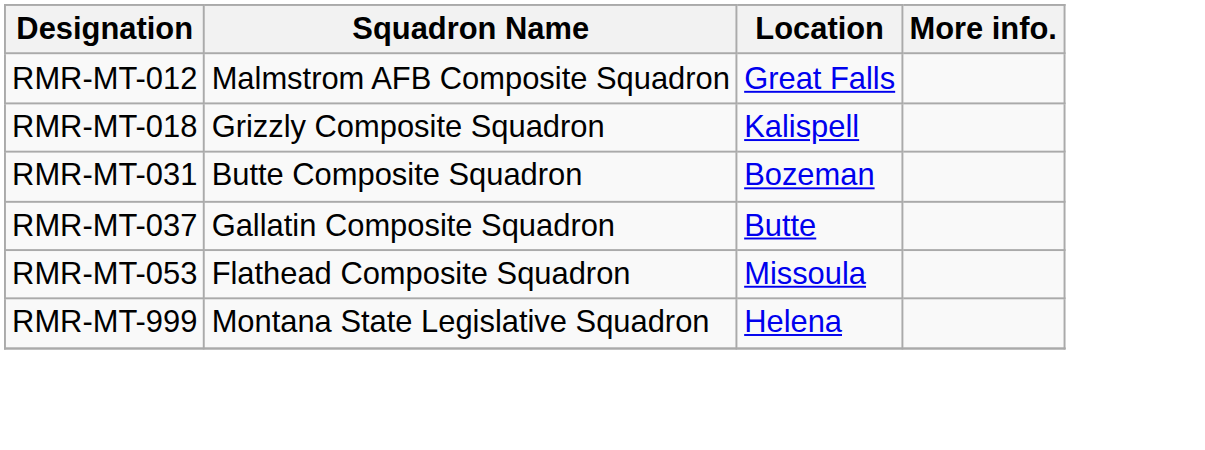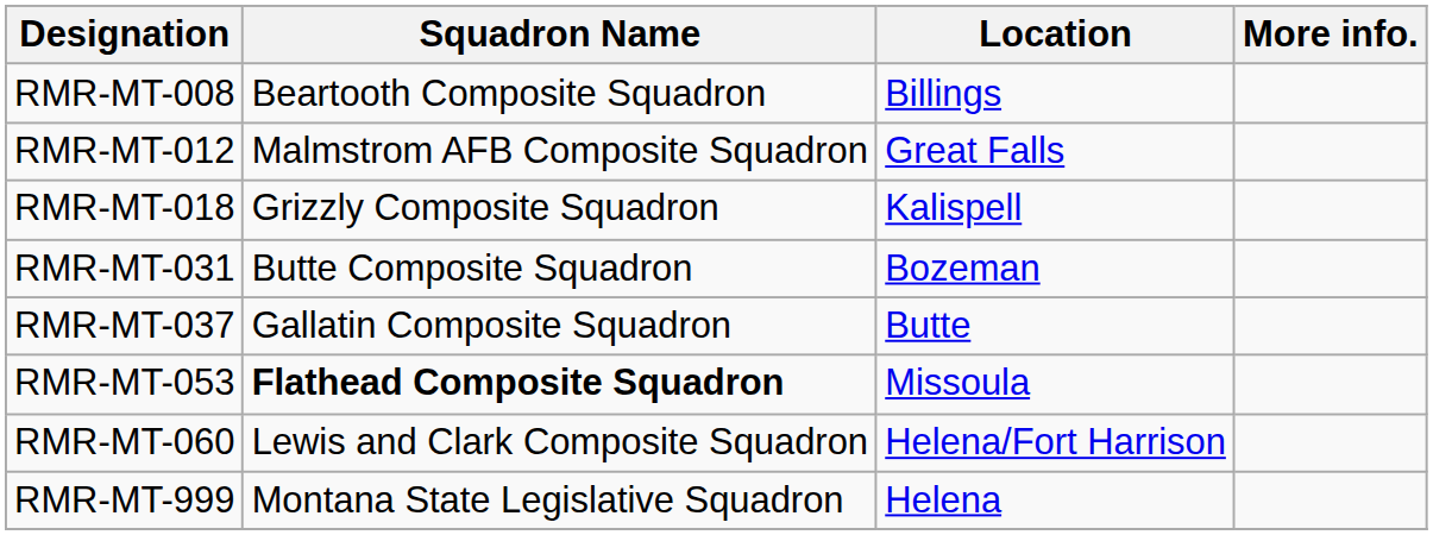+ row: RMR-MT-008 | Beartooth Composite Squadron | Billings
RMR-MT-053 | Squadron Name: normal -> bold
+ row: RMR-MT-060 | Lewis and Clark Composite Squadron | Helena/Fort Harrison
